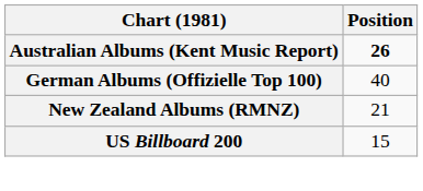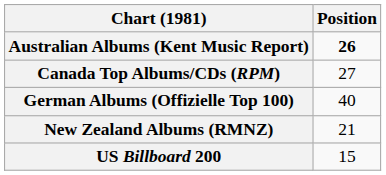+ row: Canada Top Albums/CDs (RPM) | 27
